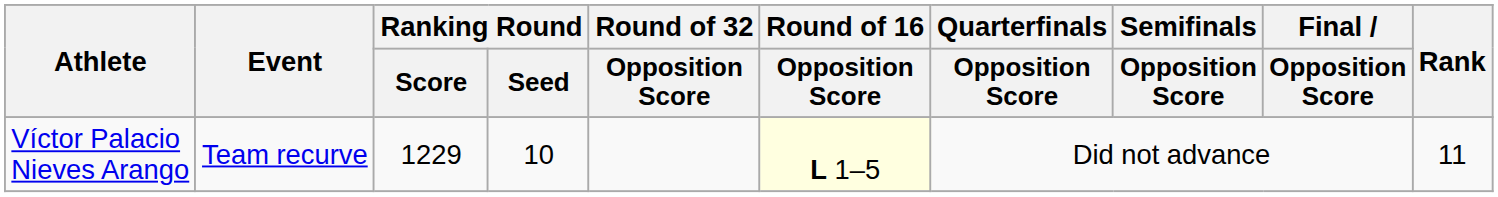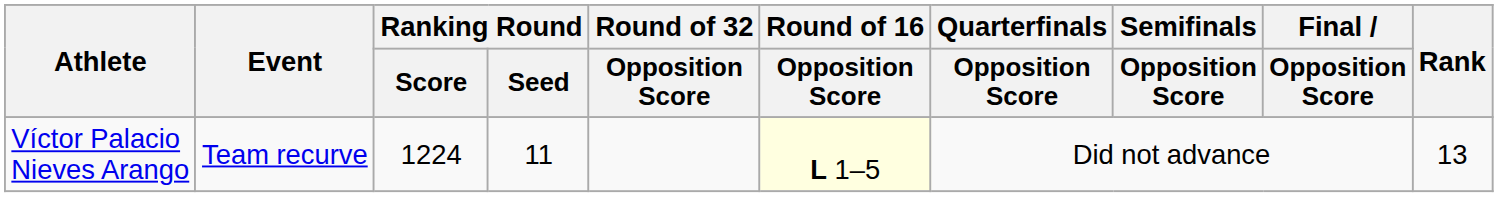Víctor Palacio Nieves Arango | Ranking Round / Score: 1229 -> 1224
Víctor Palacio Nieves Arango | Ranking Round / Seed: 10 -> 11
Víctor Palacio Nieves Arango | Rank: 11 -> 13
